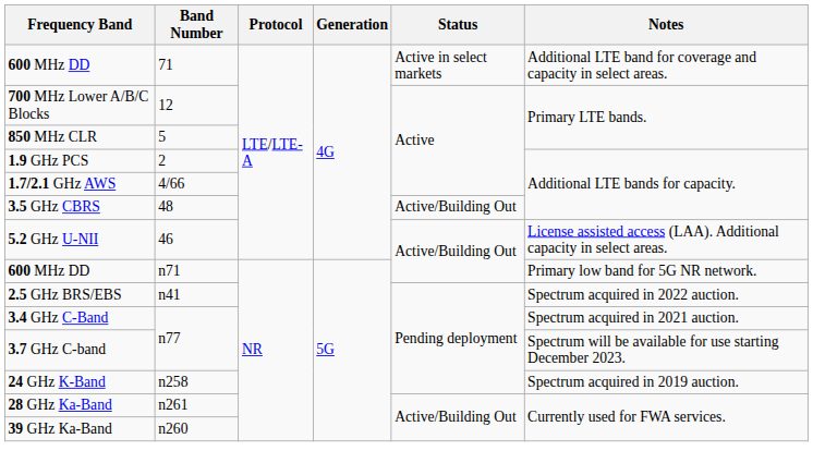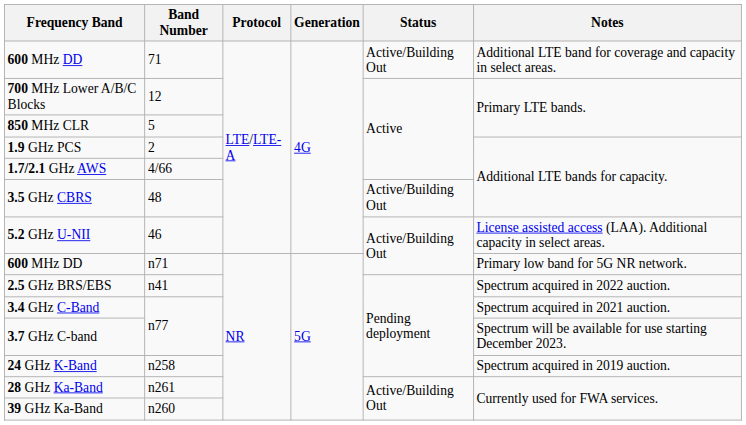600 MHz DD / 71 | Status: Active in select markets -> Active/Building Out
